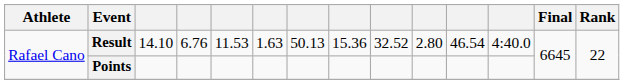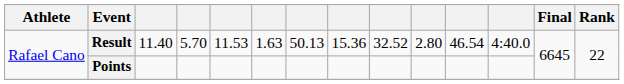Result | column 3: 14.10 -> 11.40
Result | column 4: 6.76 -> 5.70
